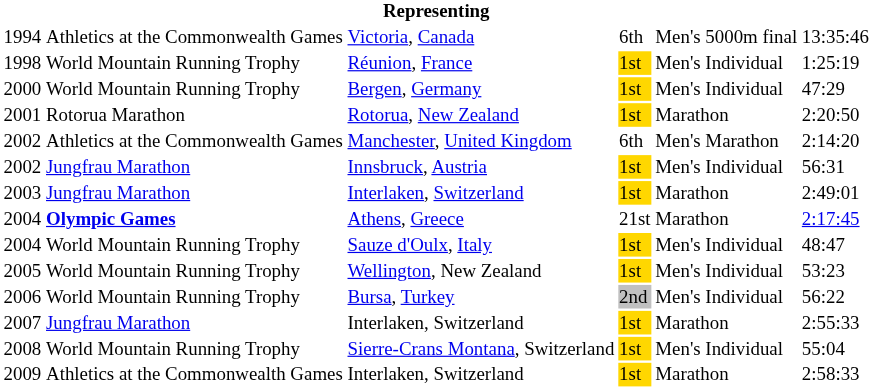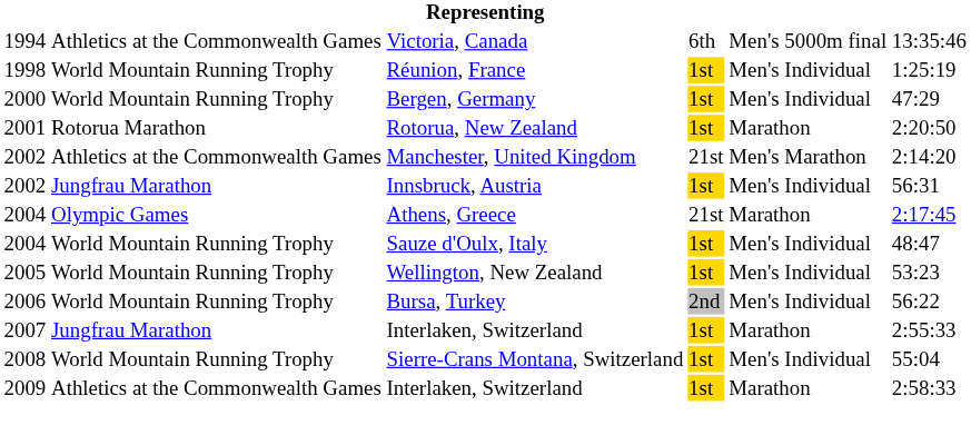2002 / Manchester, United Kingdom | column 4: 6th -> 21st
- row: 2003 | Jungfrau Marathon | Interlaken, Switzerland | 1st | Marathon | 2:49:01
2004 / Athens, Greece | column 2: bold -> normal
